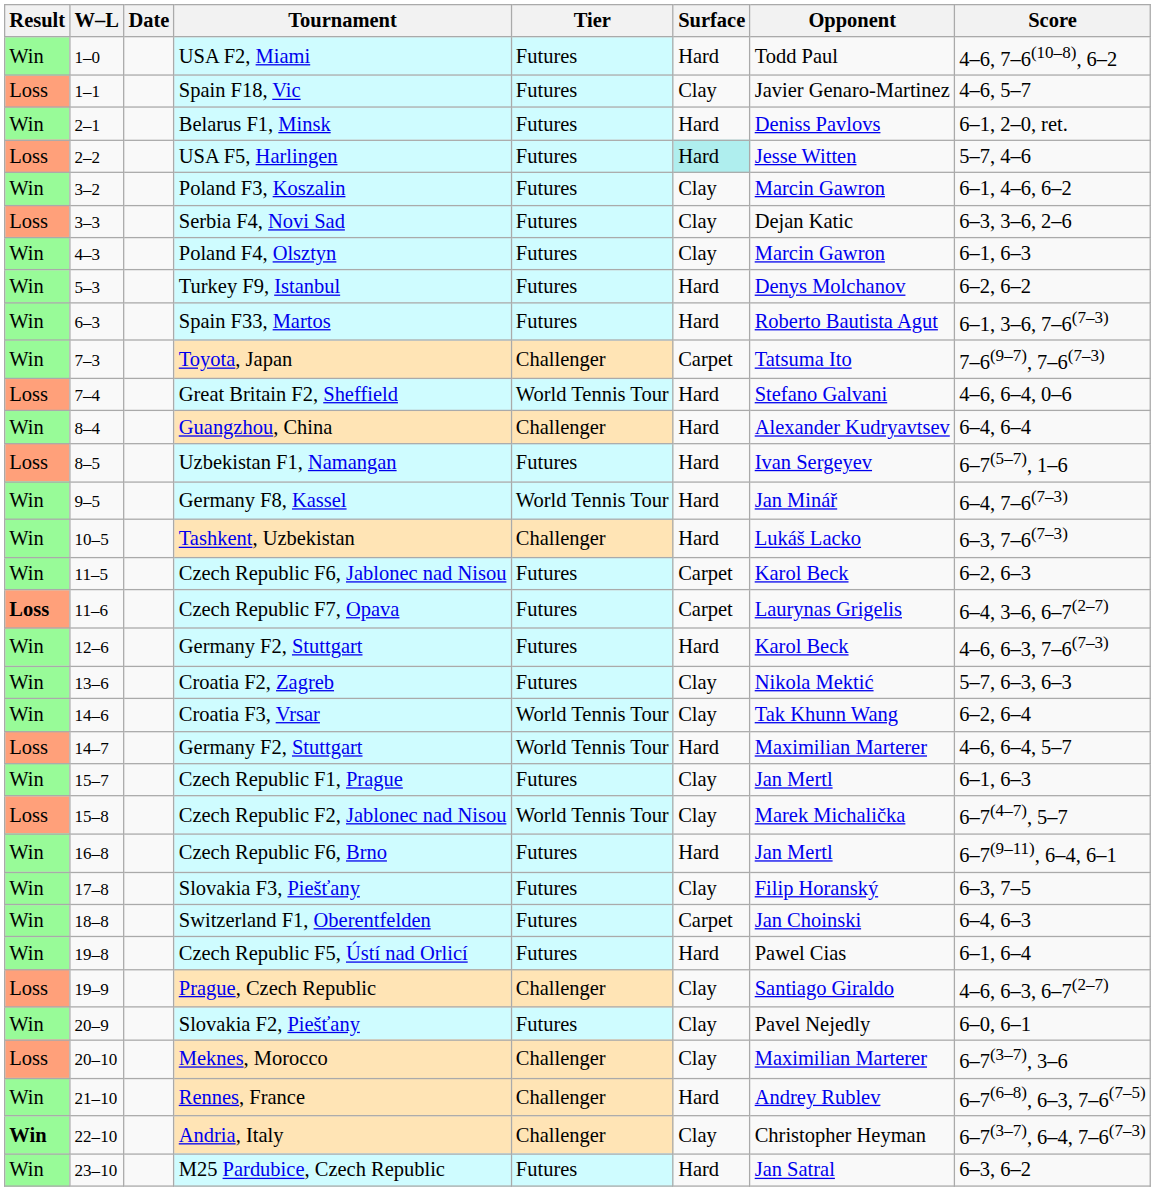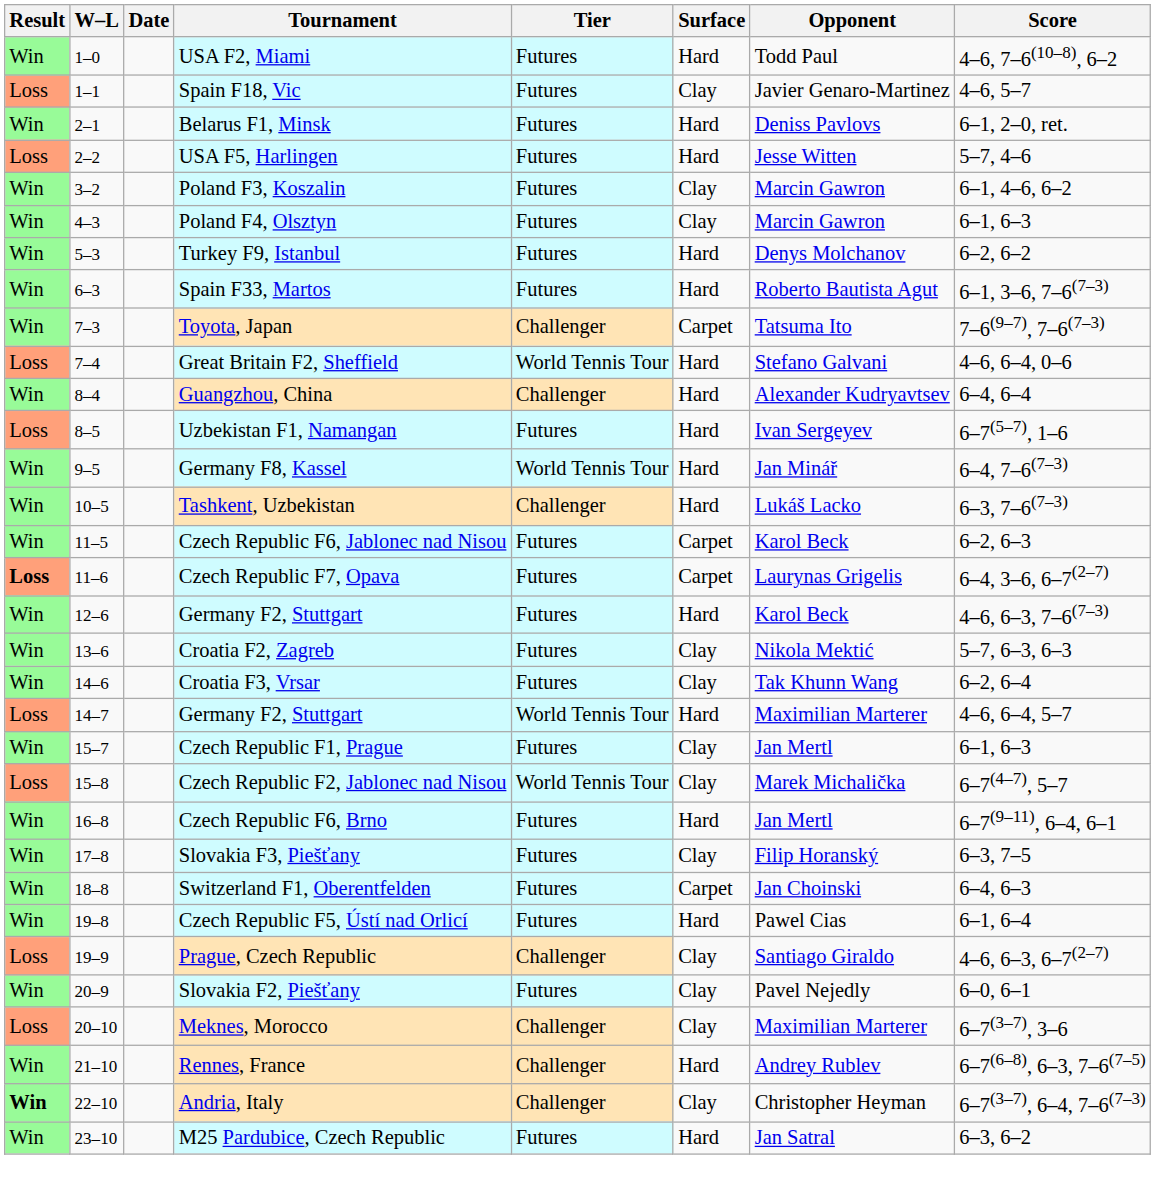USA F5, Harlingen | Surface: paleturquoise background -> no background
- row: Loss | 3–3 | Serbia F4, Novi Sad | Futures | Clay | Dejan Katic | 6–3, 3–6, 2–6
Croatia F3, Vrsar | Tier: World Tennis Tour -> Futures
